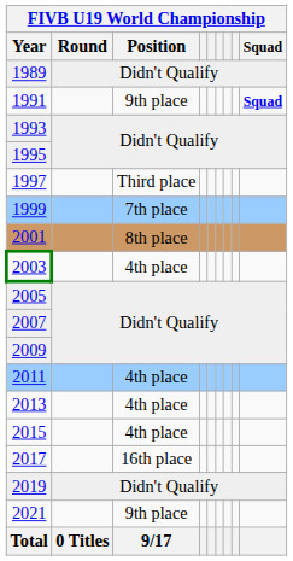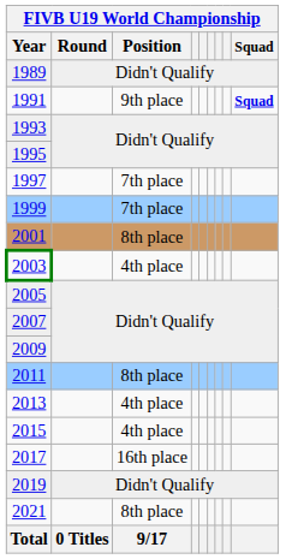1997 | Position: Third place -> 7th place
2011 | Position: 4th place -> 8th place
2021 | Position: 9th place -> 8th place
